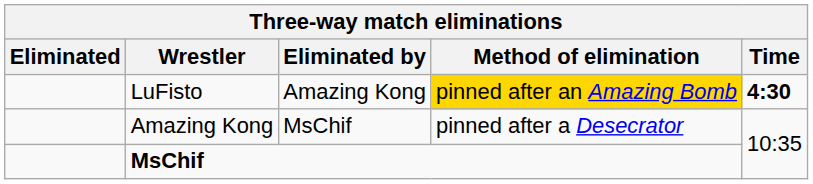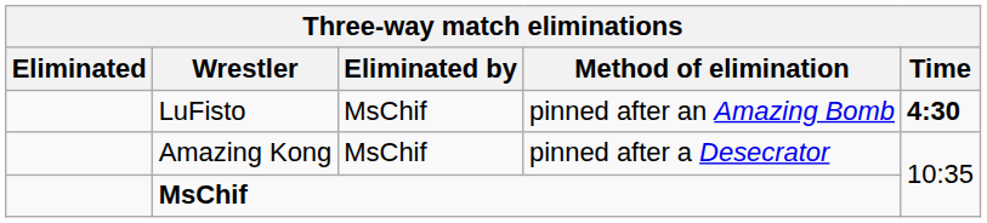LuFisto | Eliminated by: Amazing Kong -> MsChif
LuFisto | Method of elimination: gold background -> no background
